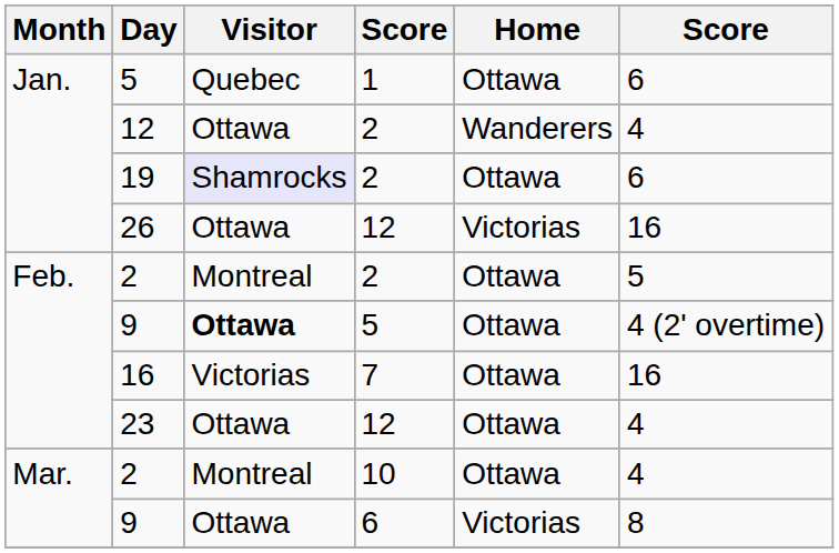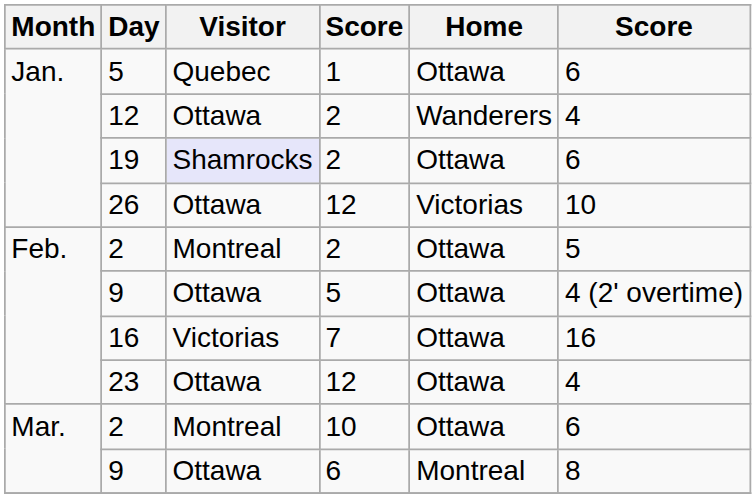26 | column 6: 16 -> 10
9 / 5 | Visitor: bold -> normal
2 / 10 | column 6: 4 -> 6
9 / 6 | Home: Victorias -> Montreal
